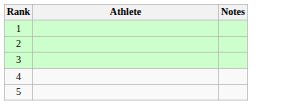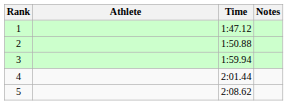+ column: Time | 1:47.12 | 1:50.88 | 1:59.94 | 2:01.44 | 2:08.62
